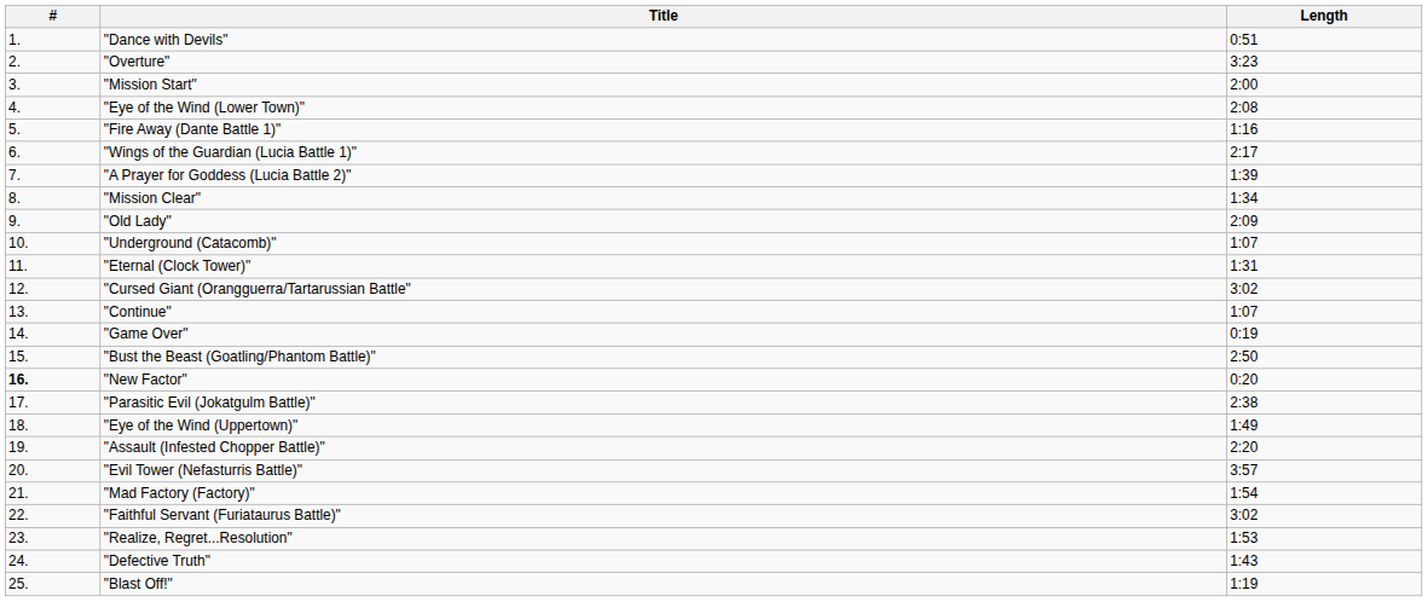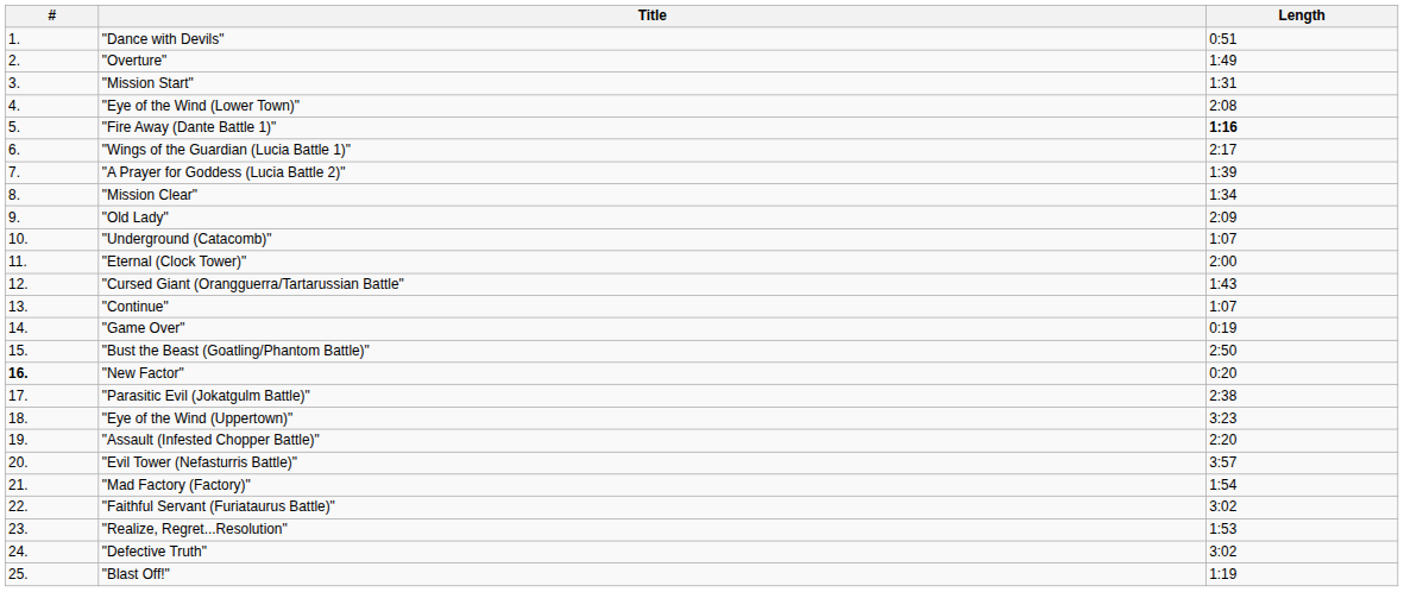"Overture" | Length: 3:23 -> 1:49
"Mission Start" | Length: 2:00 -> 1:31
"Fire Away (Dante Battle 1)" | Length: normal -> bold
"Eternal (Clock Tower)" | Length: 1:31 -> 2:00
"Cursed Giant (Orangguerra/Tartarussian Battle" | Length: 3:02 -> 1:43
"Eye of the Wind (Uppertown)" | Length: 1:49 -> 3:23
"Defective Truth" | Length: 1:43 -> 3:02
